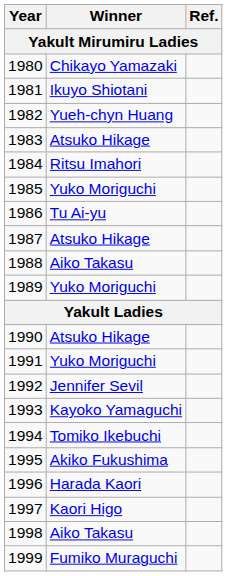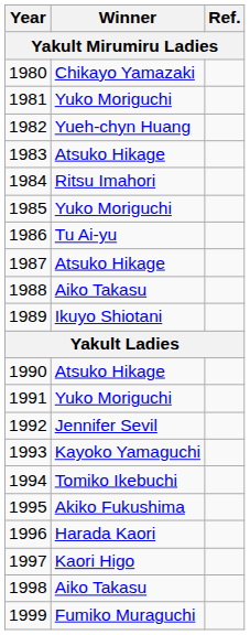1981 | Winner: Ikuyo Shiotani -> Yuko Moriguchi
1989 | Winner: Yuko Moriguchi -> Ikuyo Shiotani
